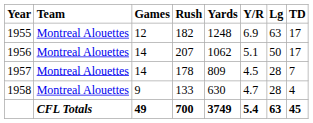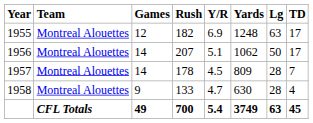columns swapped: Yards <-> Y/R
